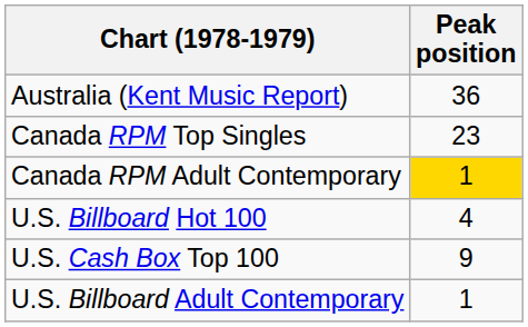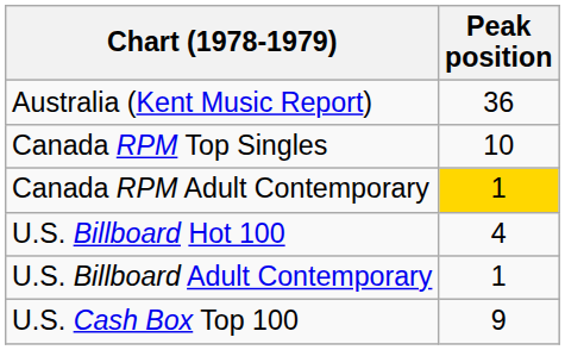Canada RPM Top Singles | Peak position: 23 -> 10
rows swapped: U.S. Billboard Adult Contemporary <-> U.S. Cash Box Top 100
